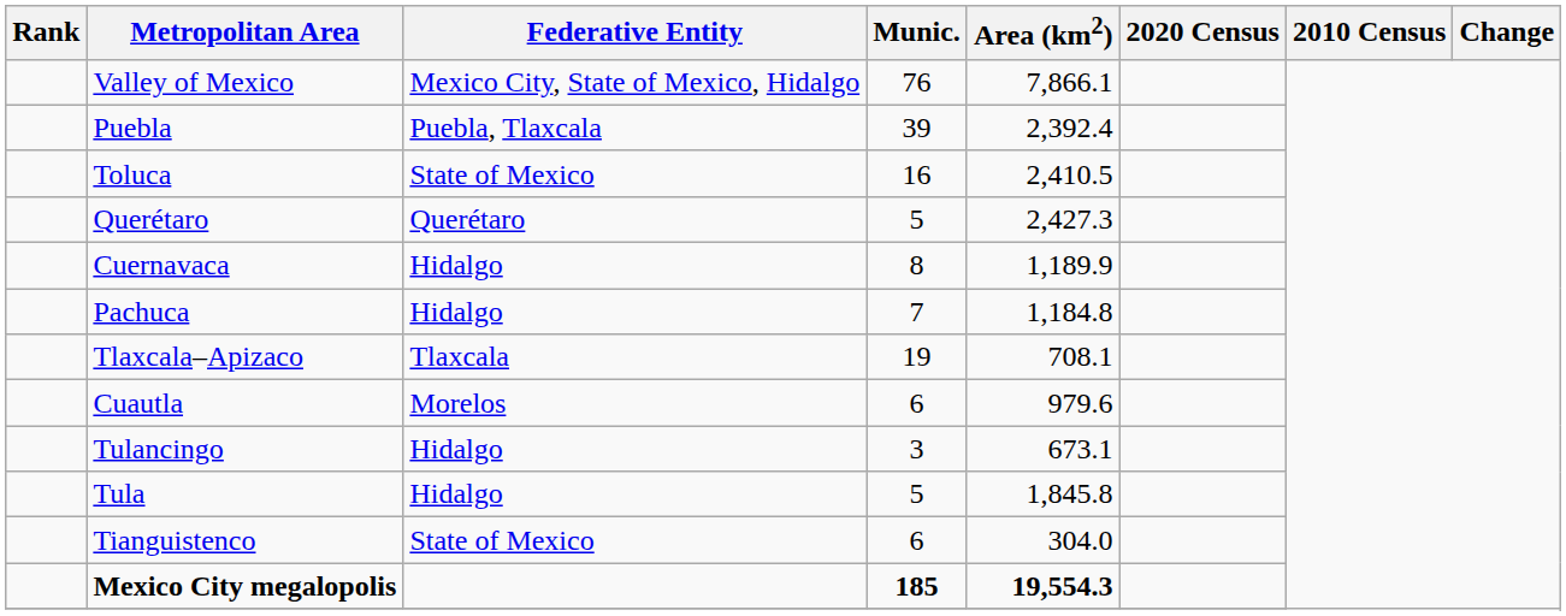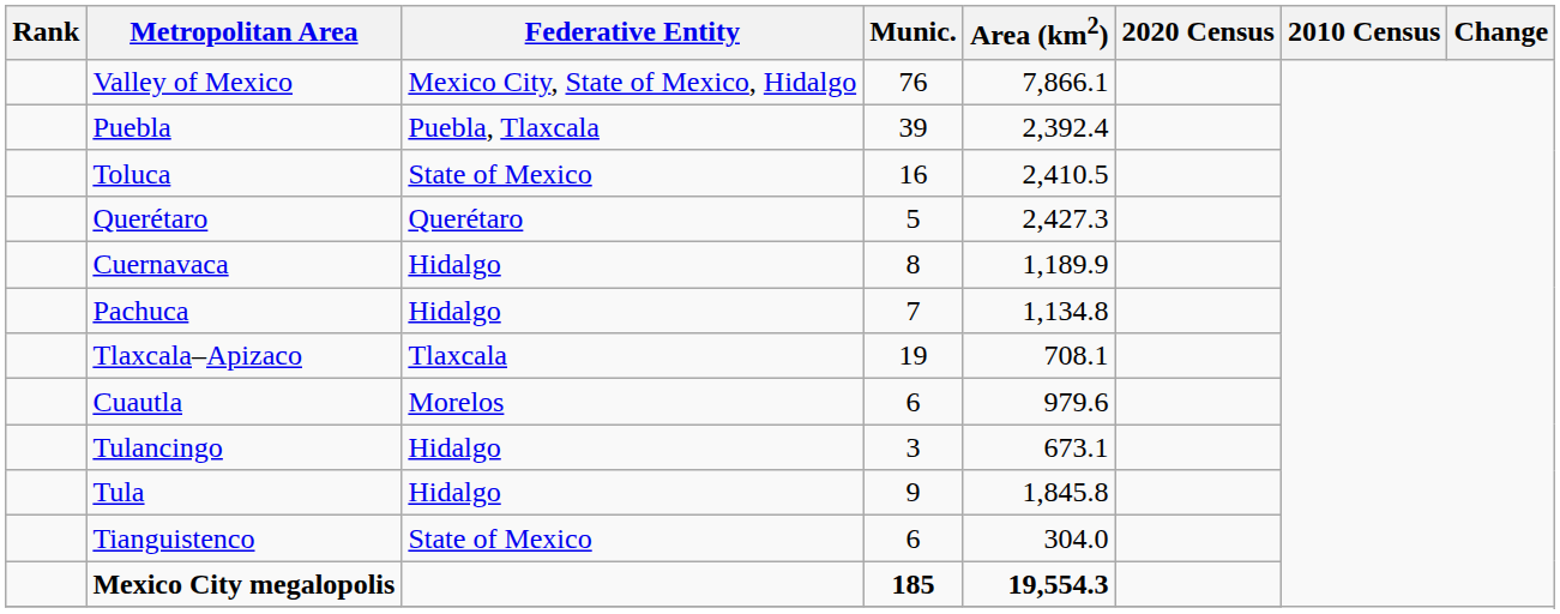Pachuca | Area (km2): 1,184.8 -> 1,134.8
Tula | Munic.: 5 -> 9
